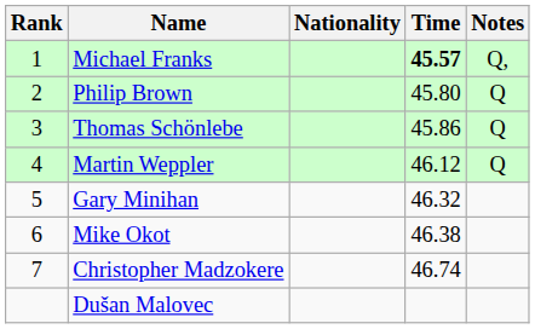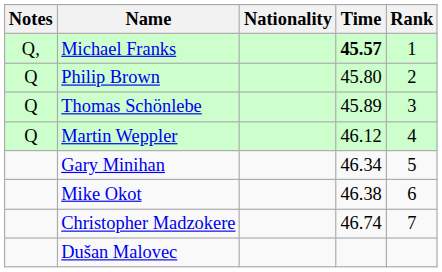columns swapped: Rank <-> Notes
Thomas Schönlebe | Time: 45.86 -> 45.89
Gary Minihan | Time: 46.32 -> 46.34
